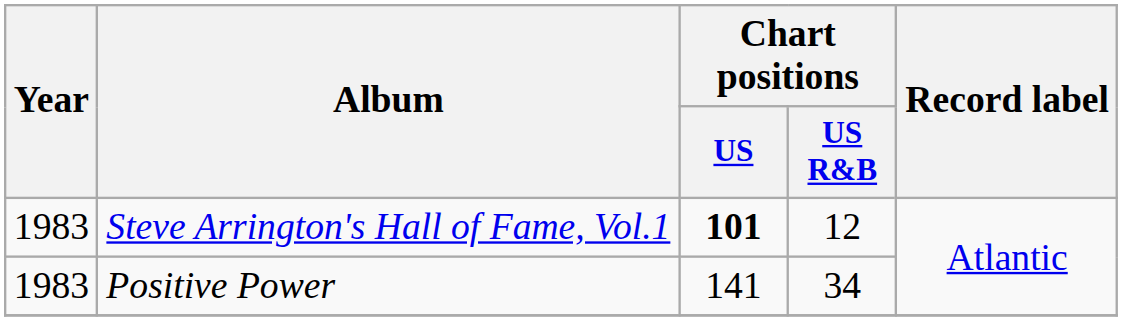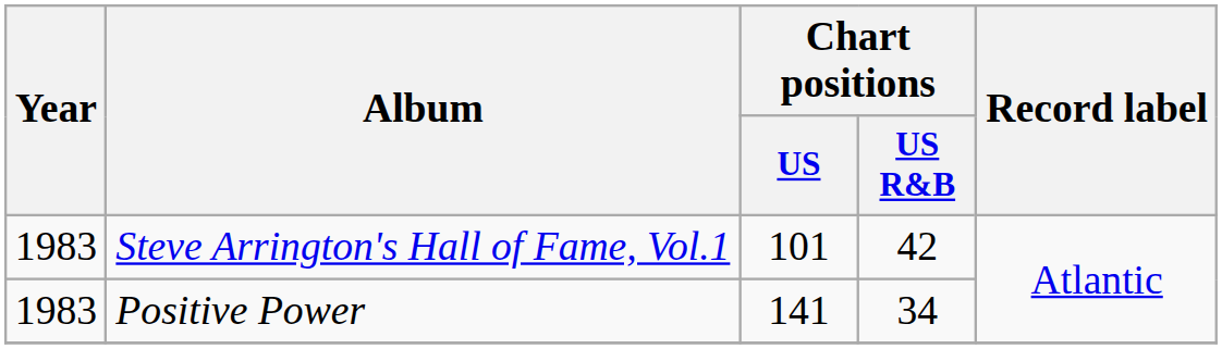Steve Arrington's Hall of Fame, Vol.1 | Chart positions / US: bold -> normal
Steve Arrington's Hall of Fame, Vol.1 | Chart positions / US R&B: 12 -> 42
